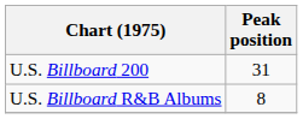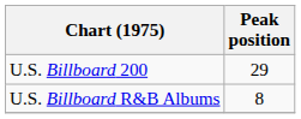U.S. Billboard 200 | Peak position: 31 -> 29
